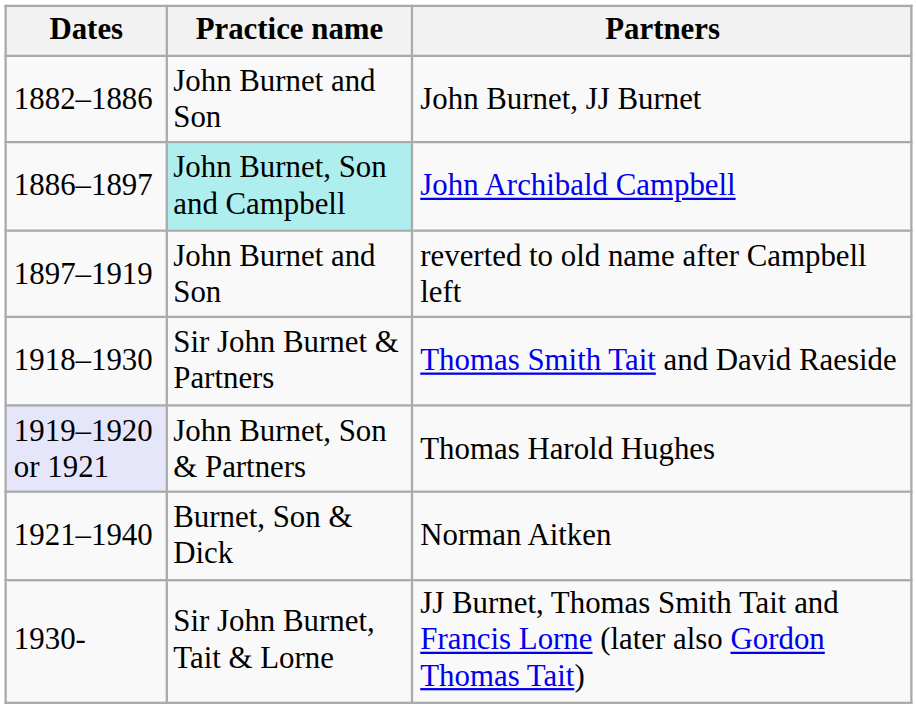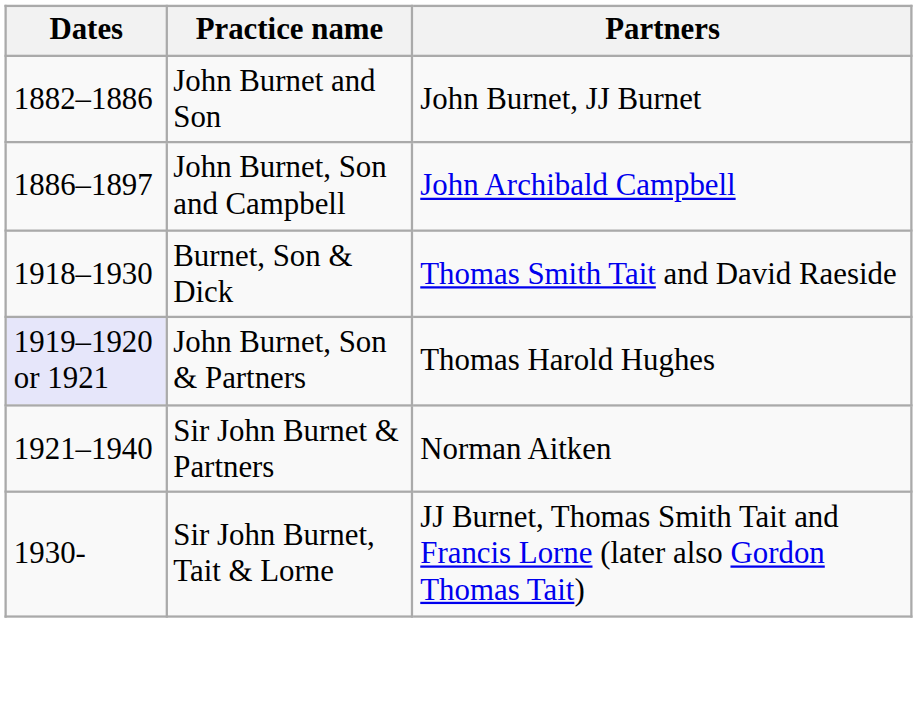John Archibald Campbell | Practice name: paleturquoise background -> no background
- row: 1897–1919 | John Burnet and Son | reverted to old name after Campbell left
Thomas Smith Tait and David Raeside | Practice name: Sir John Burnet & Partners -> Burnet, Son & Dick
Norman Aitken | Practice name: Burnet, Son & Dick -> Sir John Burnet & Partners
